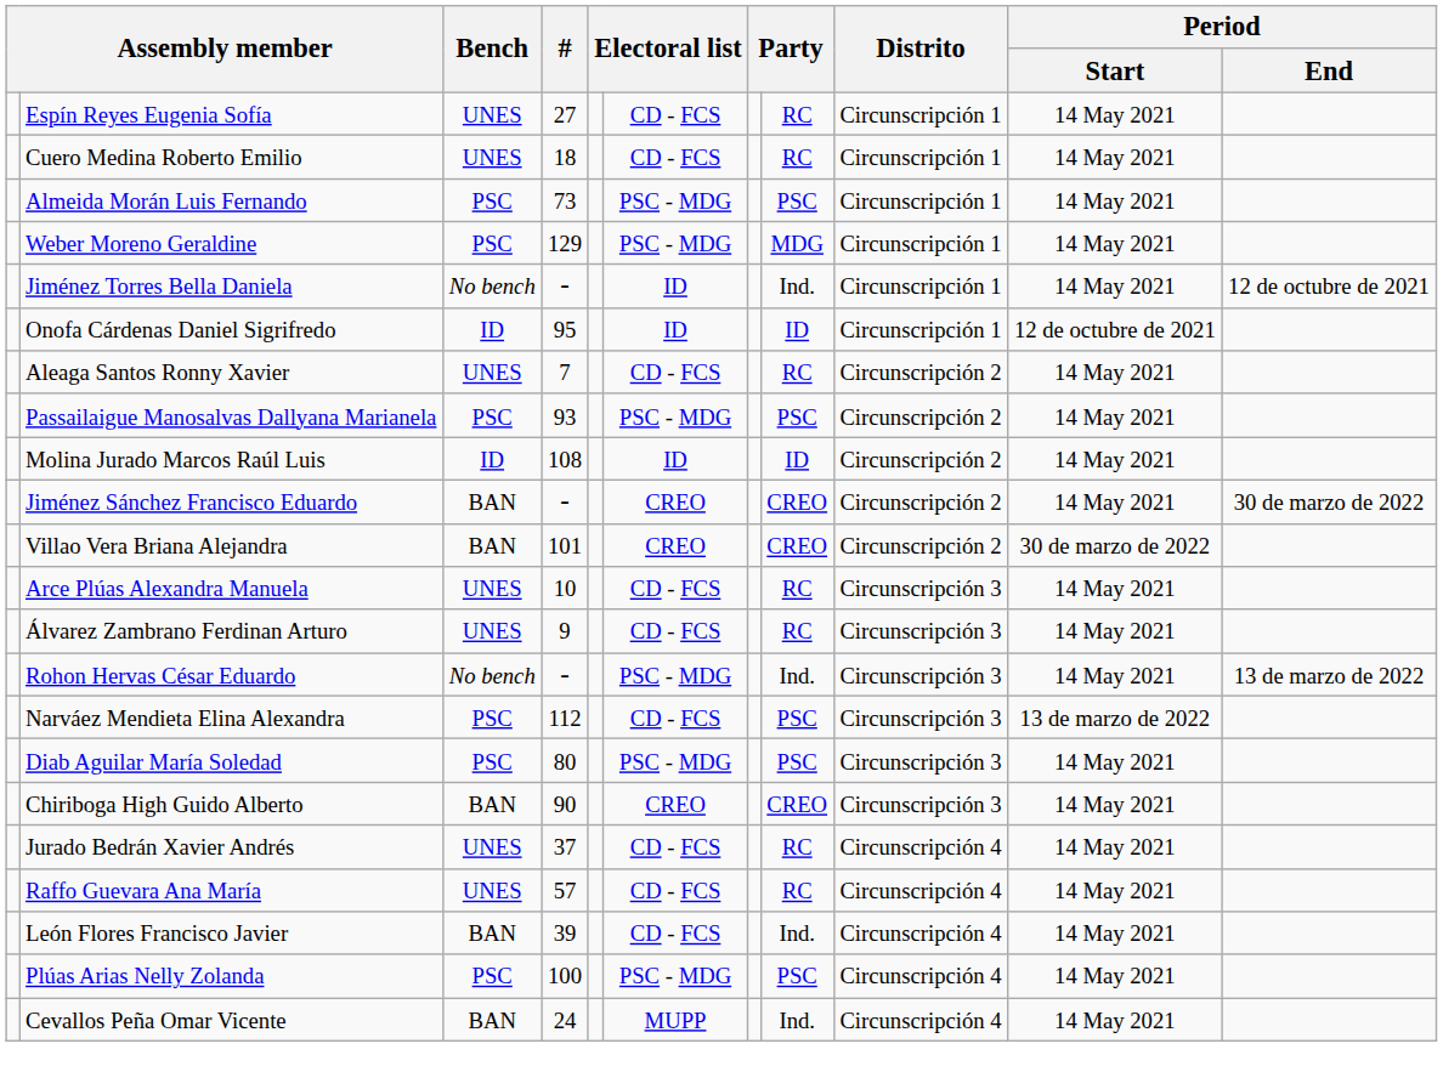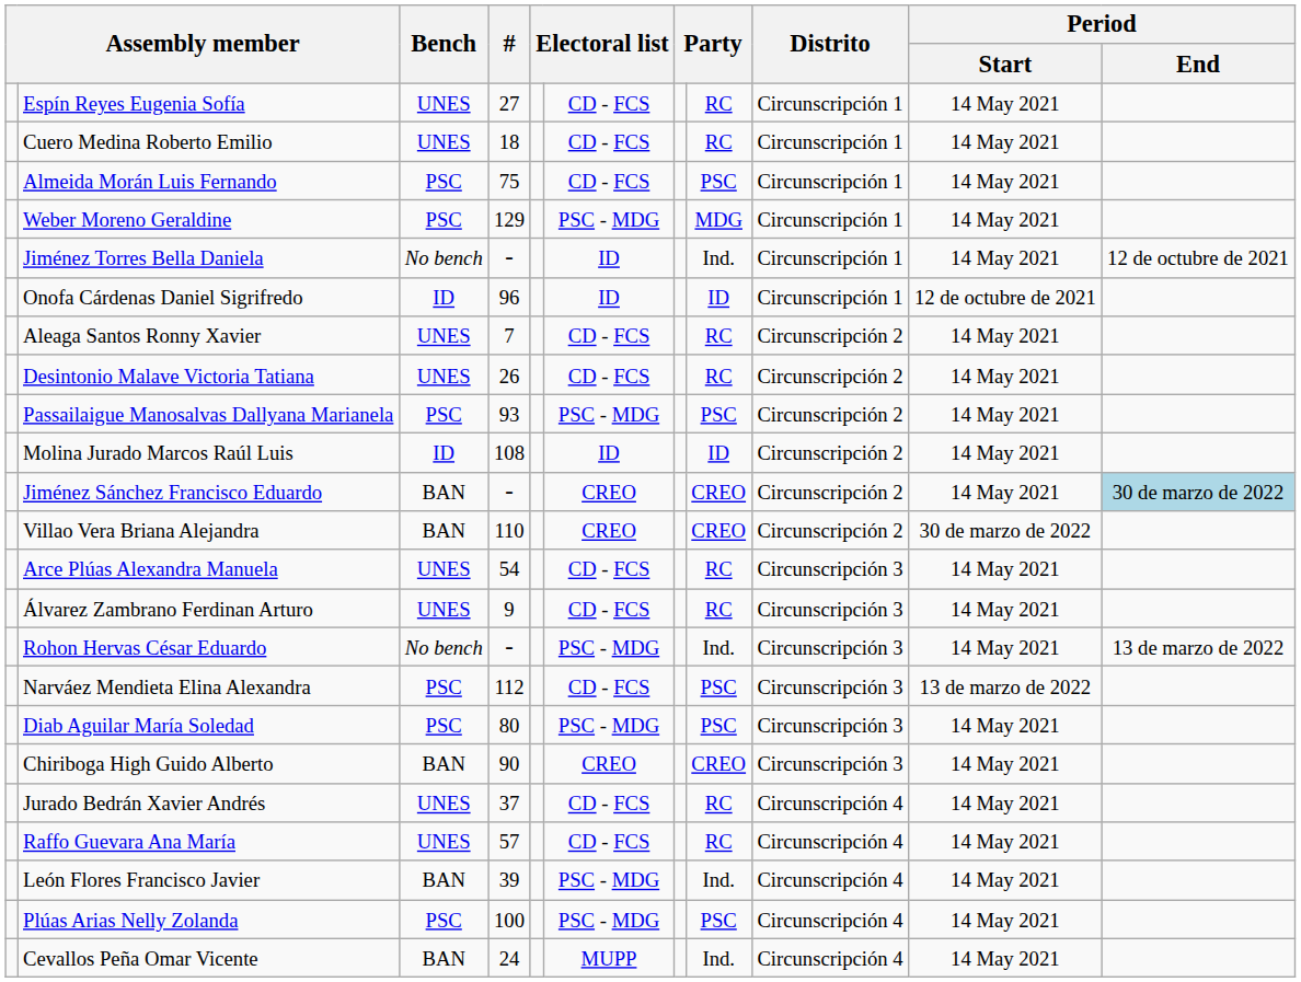Almeida Morán Luis Fernando | #: 73 -> 75
Almeida Morán Luis Fernando | column 6: PSC - MDG -> CD - FCS
Onofa Cárdenas Daniel Sigrifredo | #: 95 -> 96
+ row: Desintonio Malave Victoria Tatiana | UNES | 26 | CD - FCS | RC | Circunscripción 2 | 14 May 2021
Jiménez Sánchez Francisco Eduardo | Period / End: no background -> lightblue background
Villao Vera Briana Alejandra | #: 101 -> 110
Arce Plúas Alexandra Manuela | #: 10 -> 54
León Flores Francisco Javier | column 6: CD - FCS -> PSC - MDG
